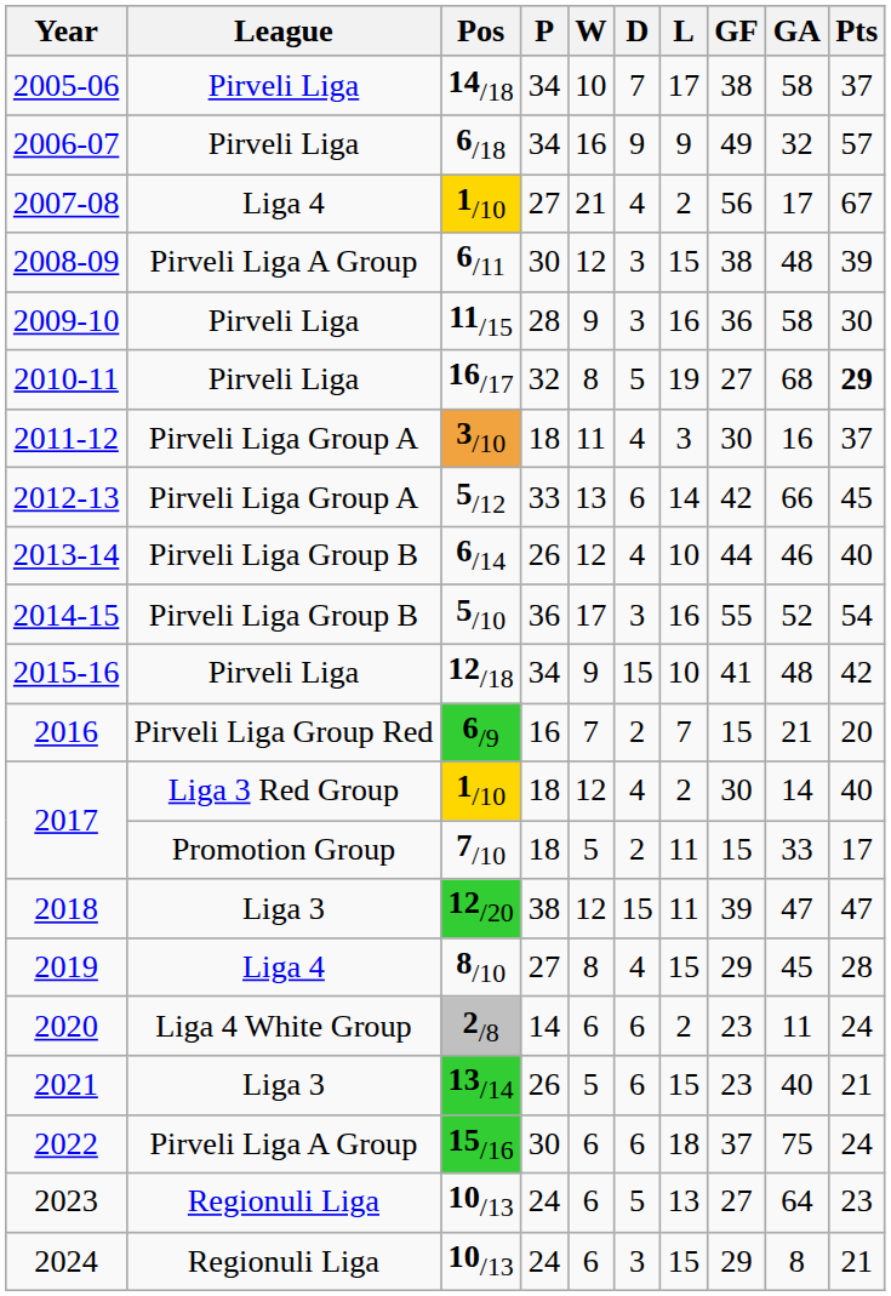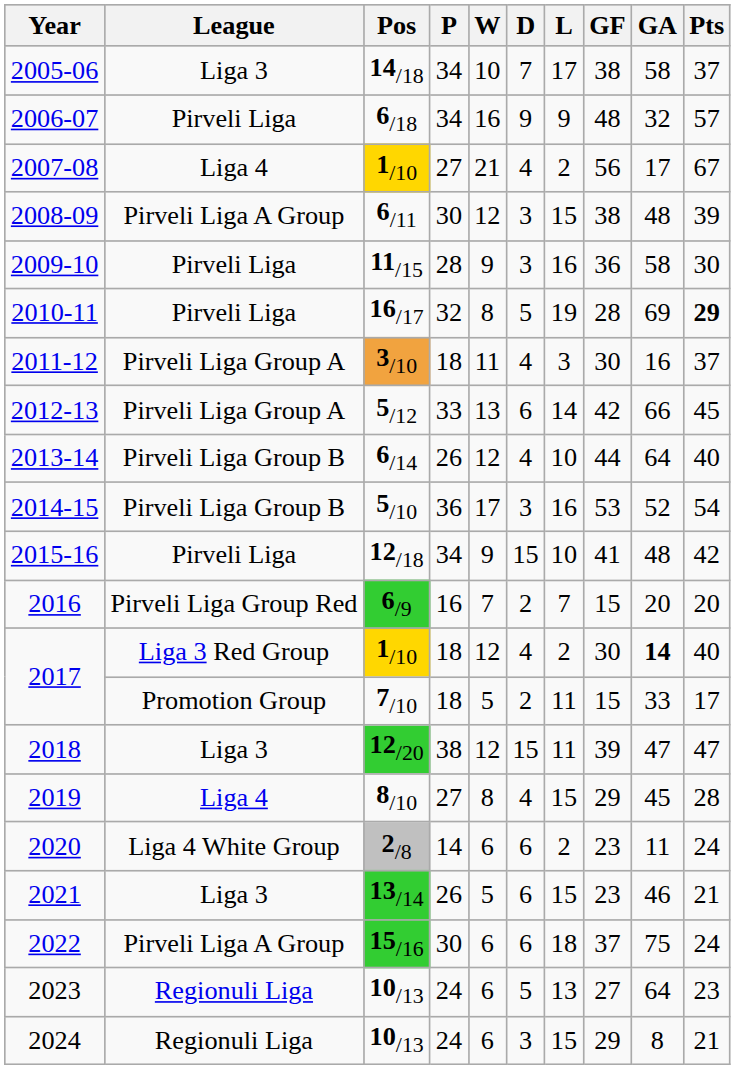2005-06 | League: Pirveli Liga -> Liga 3
2006-07 | GF: 49 -> 48
2010-11 | GF: 27 -> 28
2010-11 | GA: 68 -> 69
2013-14 | GA: 46 -> 64
2014-15 | GF: 55 -> 53
2016 | GA: 21 -> 20
2017 / 1/10 | GA: normal -> bold
2021 | GA: 40 -> 46
